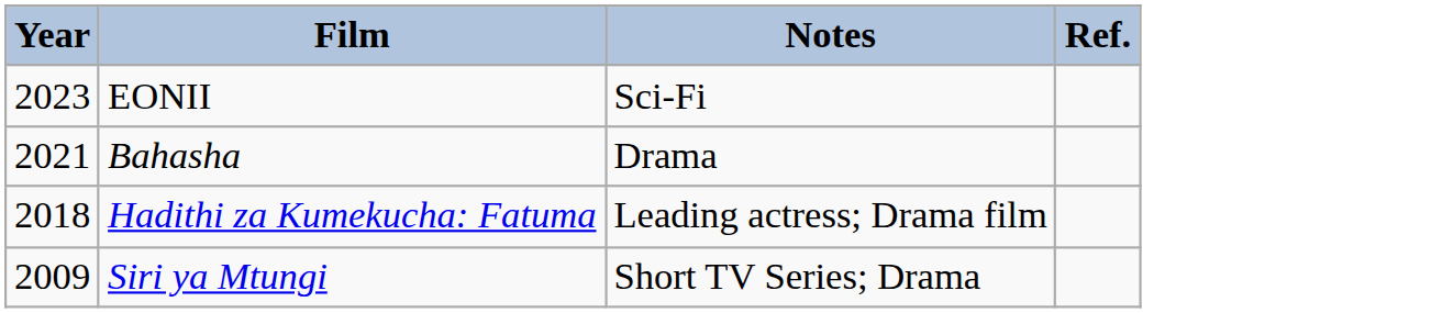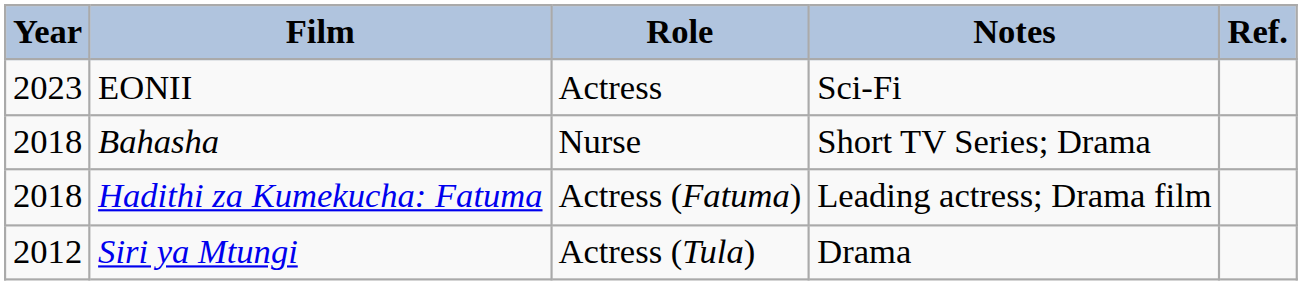+ column: Role | Actress | Nurse | Actress (Fatuma) | Actress (Tula)
Bahasha | Year: 2021 -> 2018
Bahasha | Notes: Drama -> Short TV Series; Drama
Siri ya Mtungi | Year: 2009 -> 2012
Siri ya Mtungi | Notes: Short TV Series; Drama -> Drama
